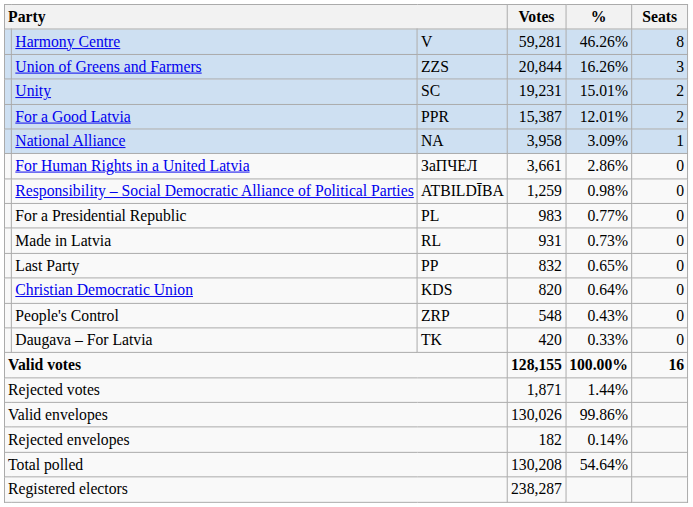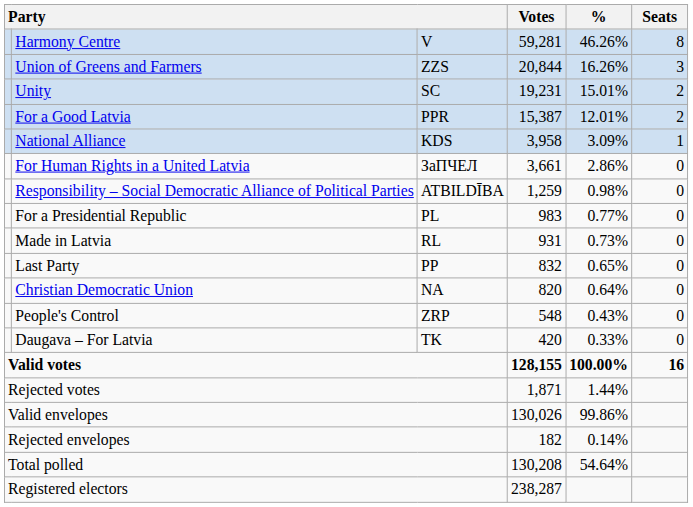National Alliance | column 3: NA -> KDS
Christian Democratic Union | column 3: KDS -> NA
